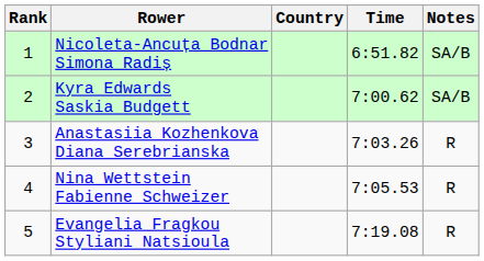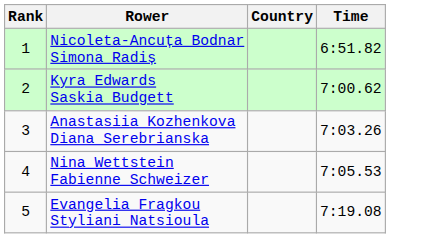- column: Notes | SA/B | SA/B | R | R | R
